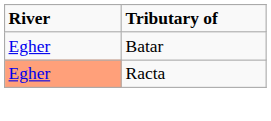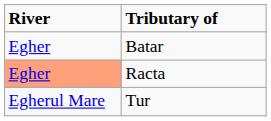+ row: Egherul Mare | Tur
